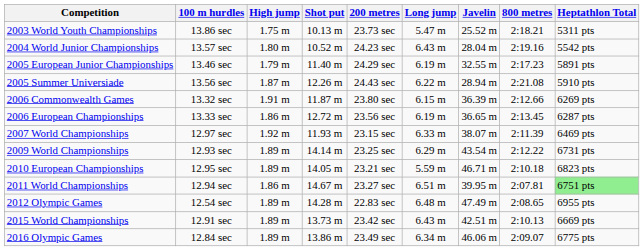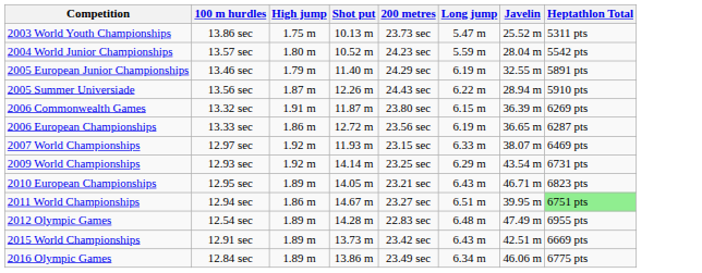- column: 800 metres | 2:18.21 | 2:19.16 | 2:17.23 | 2:21.08 | 2:12.66 | 2:13.45 | 2:11.39 | 2:12.22 | 2:10.18 | 2:07.81 | 2:08.65 | 2:10.13 | 2:09.07
2004 World Junior Championships | Long jump: 6.43 m -> 5.59 m
2009 World Championships | High jump: 1.89 m -> 1.92 m
2010 European Championships | Long jump: 5.59 m -> 6.43 m
